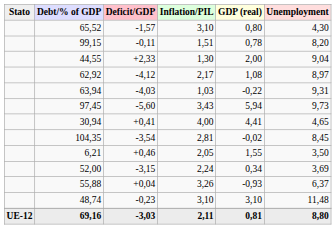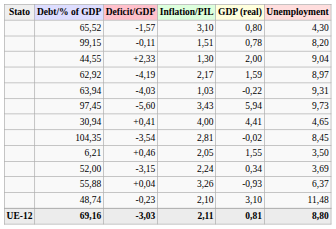62,92 | Deficit/GDP: -4,12 -> -4,19
62,92 | GDP (real): 1,08 -> 1,59
48,74 | Inflation/PIL: 3,10 -> 2,10
